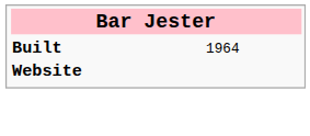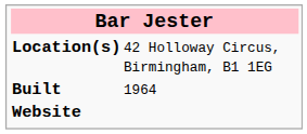+ row: Location(s) | 42 Holloway Circus, Birmingham, B1 1EG
